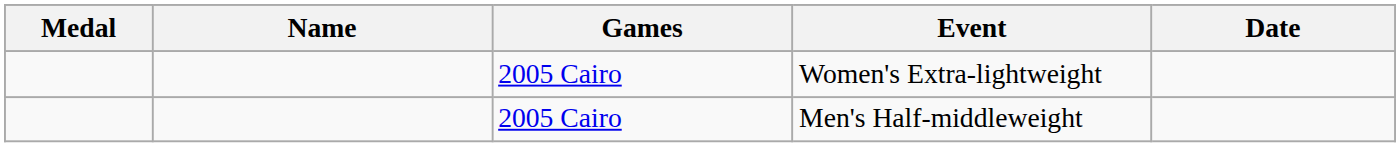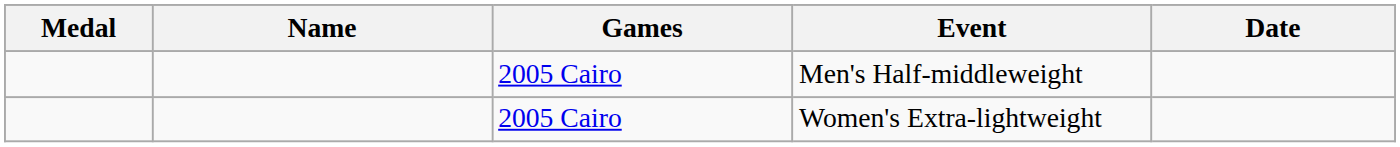rows swapped: Men's Half-middleweight <-> Women's Extra-lightweight
